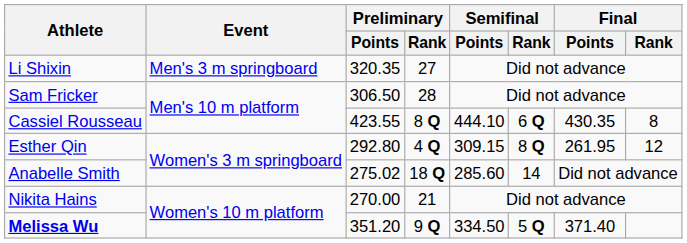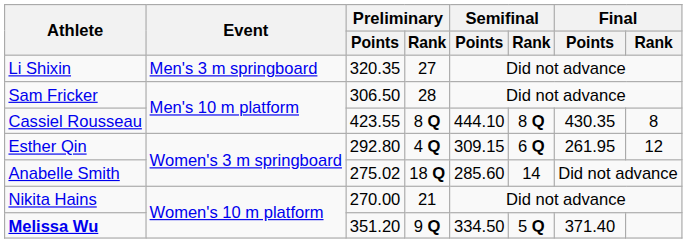Cassiel Rousseau | Semifinal / Rank: 6 Q -> 8 Q
Esther Qin | Semifinal / Rank: 8 Q -> 6 Q
